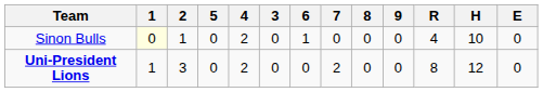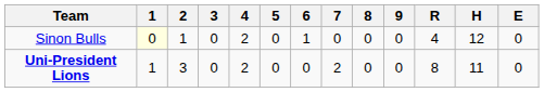columns swapped: 3 <-> 5
Sinon Bulls | H: 10 -> 12
Uni-President Lions | H: 12 -> 11
